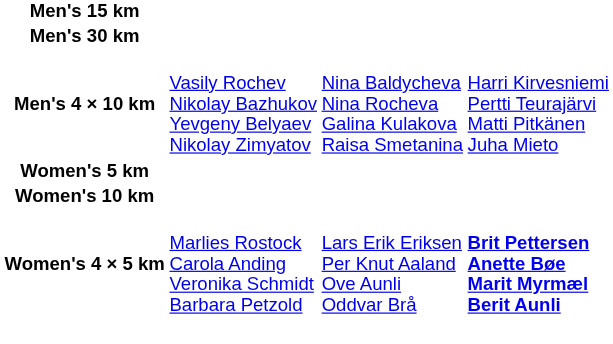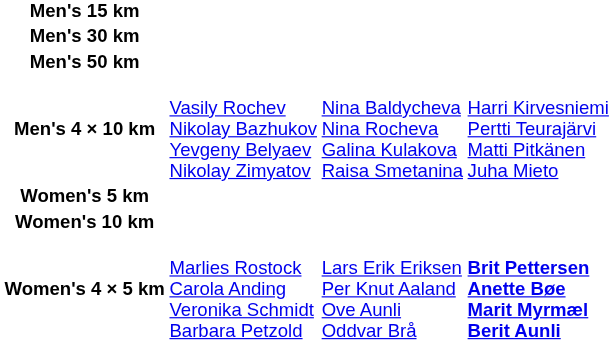+ row: Men's 50 km
